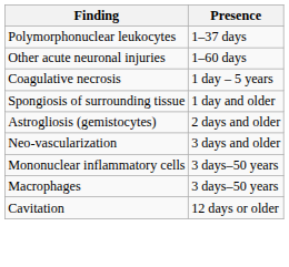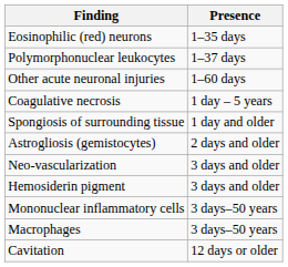+ row: Eosinophilic (red) neurons | 1–35 days
+ row: Hemosiderin pigment | 3 days and older
